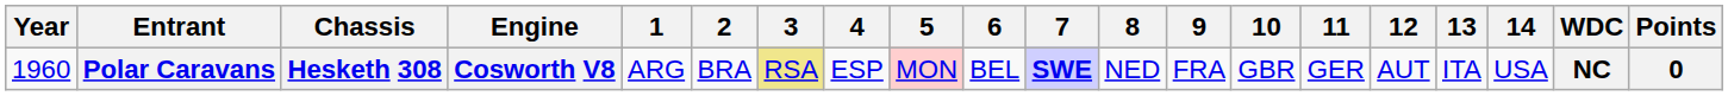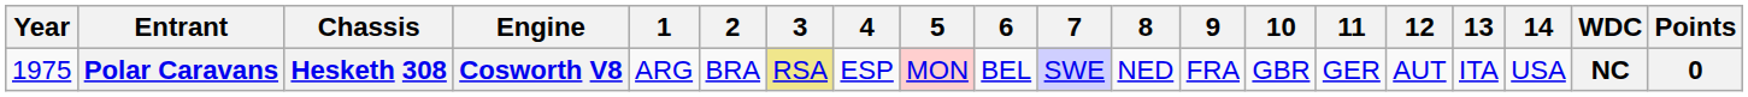Polar Caravans | Year: 1960 -> 1975
Polar Caravans | 7: bold -> normal
